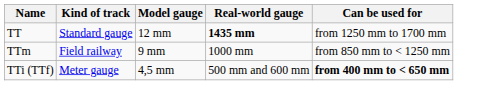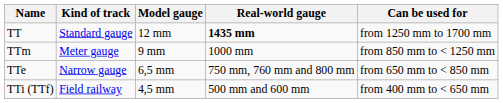TTm | Kind of track: Field railway -> Meter gauge
+ row: TTe | Narrow gauge | 6,5 mm | 750 mm, 760 mm and 800 mm | from 650 mm to < 850 mm
TTi (TTf) | Kind of track: Meter gauge -> Field railway
TTi (TTf) | Can be used for: bold -> normal
